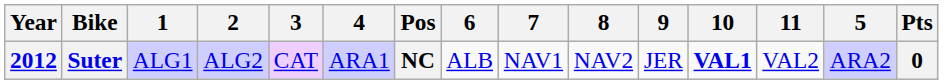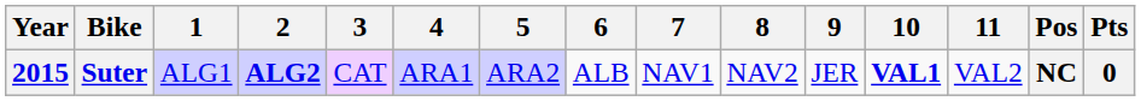columns swapped: 5 <-> Pos
Suter | Year: 2012 -> 2015
Suter | 2: normal -> bold
